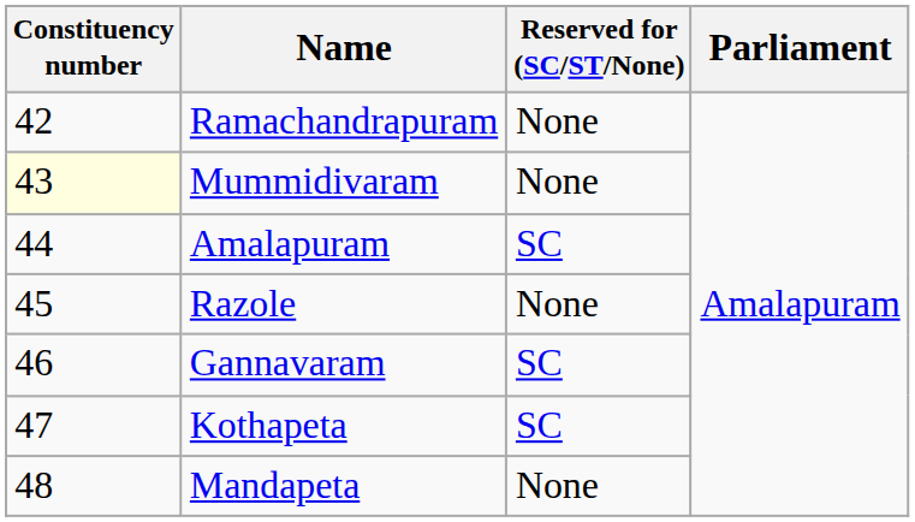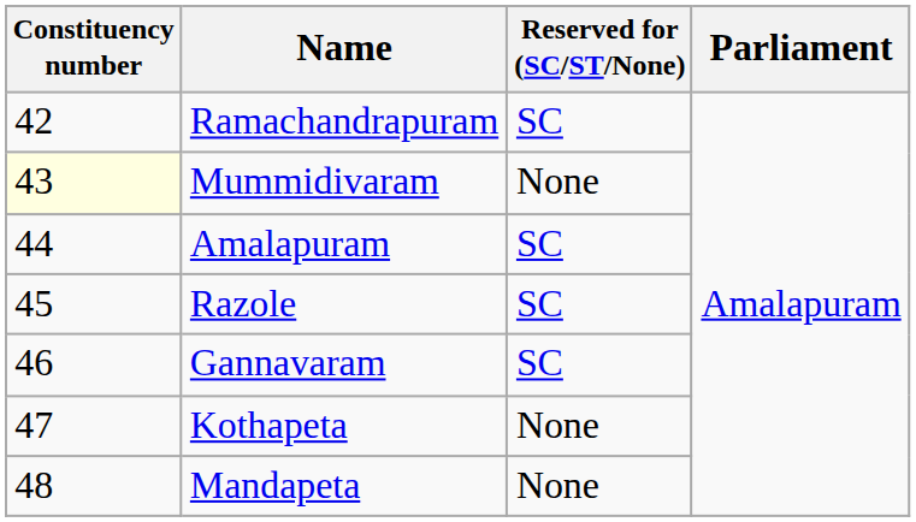Ramachandrapuram | Reserved for (SC/ST/None): None -> SC
Razole | Reserved for (SC/ST/None): None -> SC
Kothapeta | Reserved for (SC/ST/None): SC -> None
